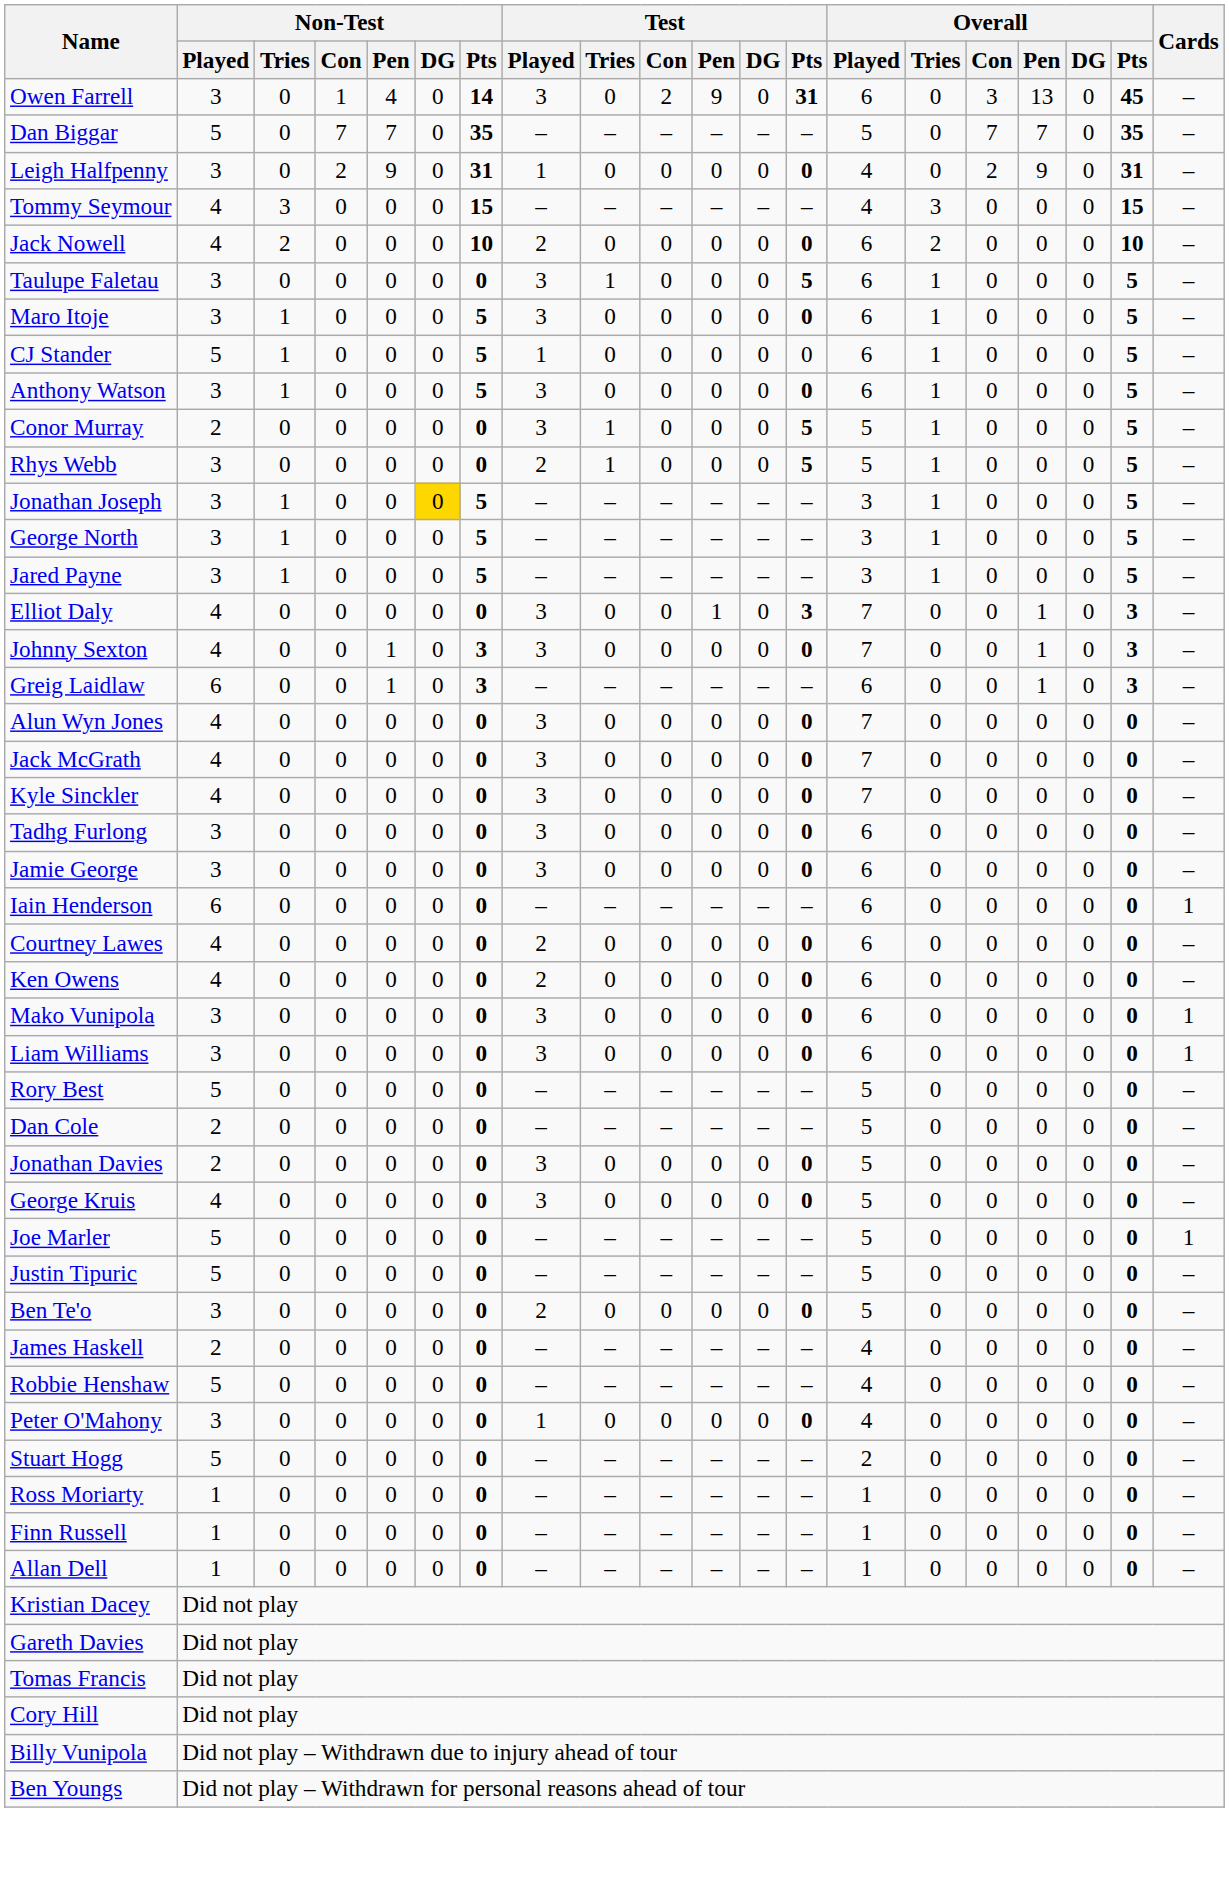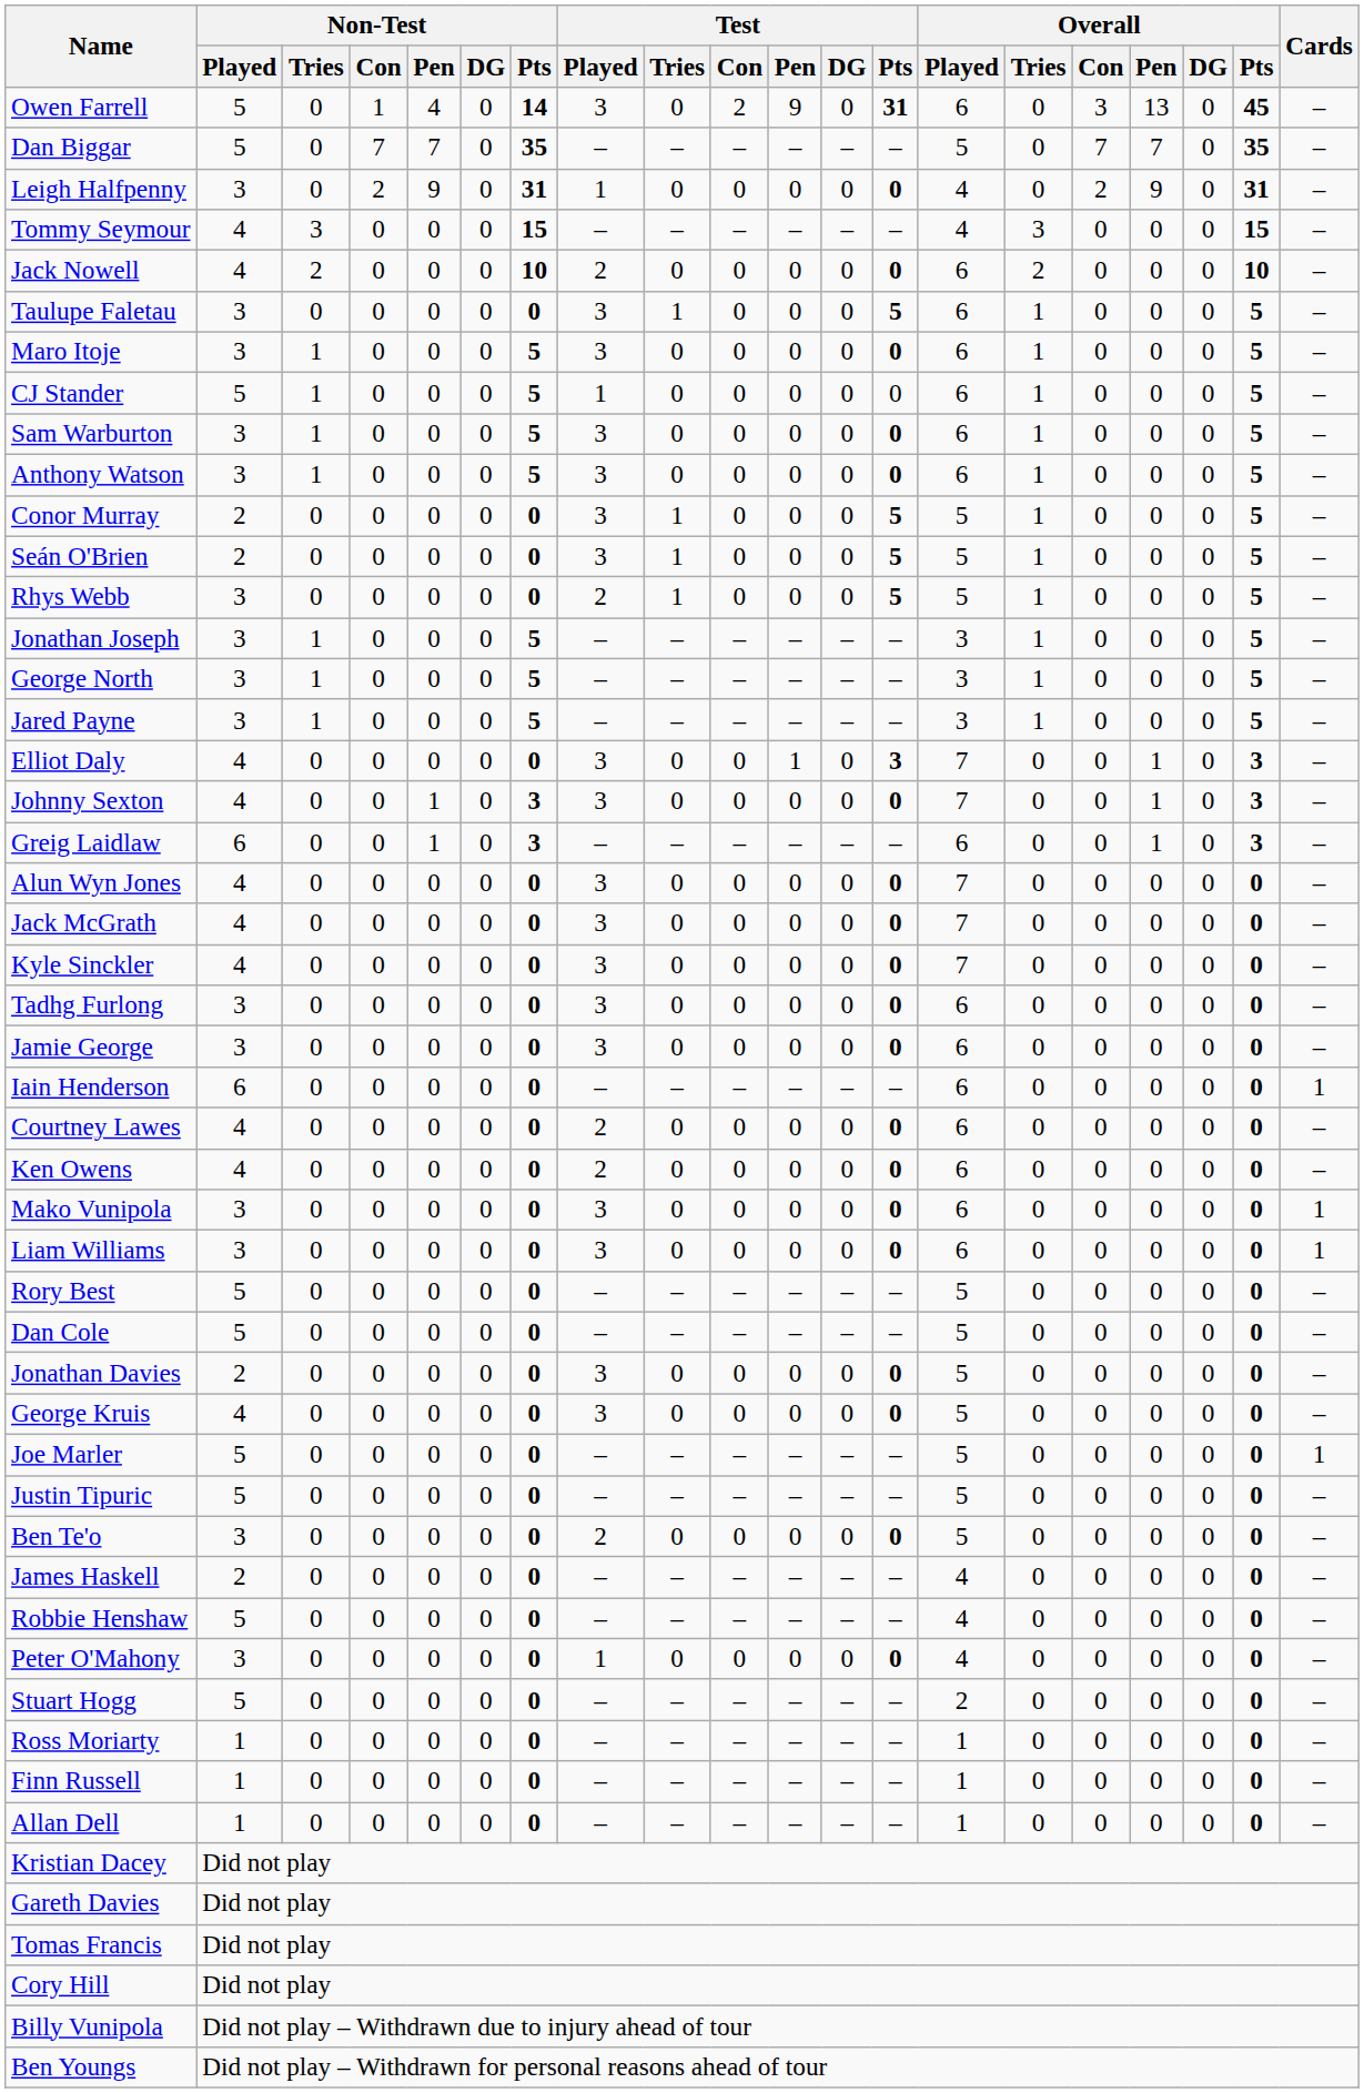Owen Farrell | Non-Test / Played: 3 -> 5
+ row: Sam Warburton | 3 | 1 | 0 | 0 | 0 | 5 | 3 | 0 | 0 | 0 | 0 | 0 | 6 | 1 | 0 | 0 | 0 | 5 | –
+ row: Seán O'Brien | 2 | 0 | 0 | 0 | 0 | 0 | 3 | 1 | 0 | 0 | 0 | 5 | 5 | 1 | 0 | 0 | 0 | 5 | –
Jonathan Joseph | Non-Test / DG: gold background -> no background
Dan Cole | Non-Test / Played: 2 -> 5
